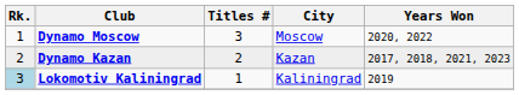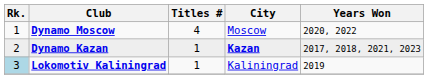Dynamo Moscow | Titles #: 3 -> 4
Dynamo Kazan | Titles #: 2 -> 1
Dynamo Kazan | City: normal -> bold
